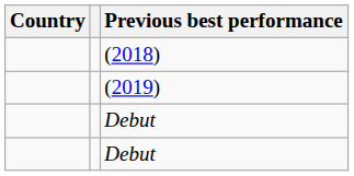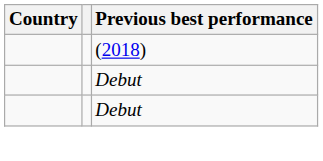- row: (2019)
